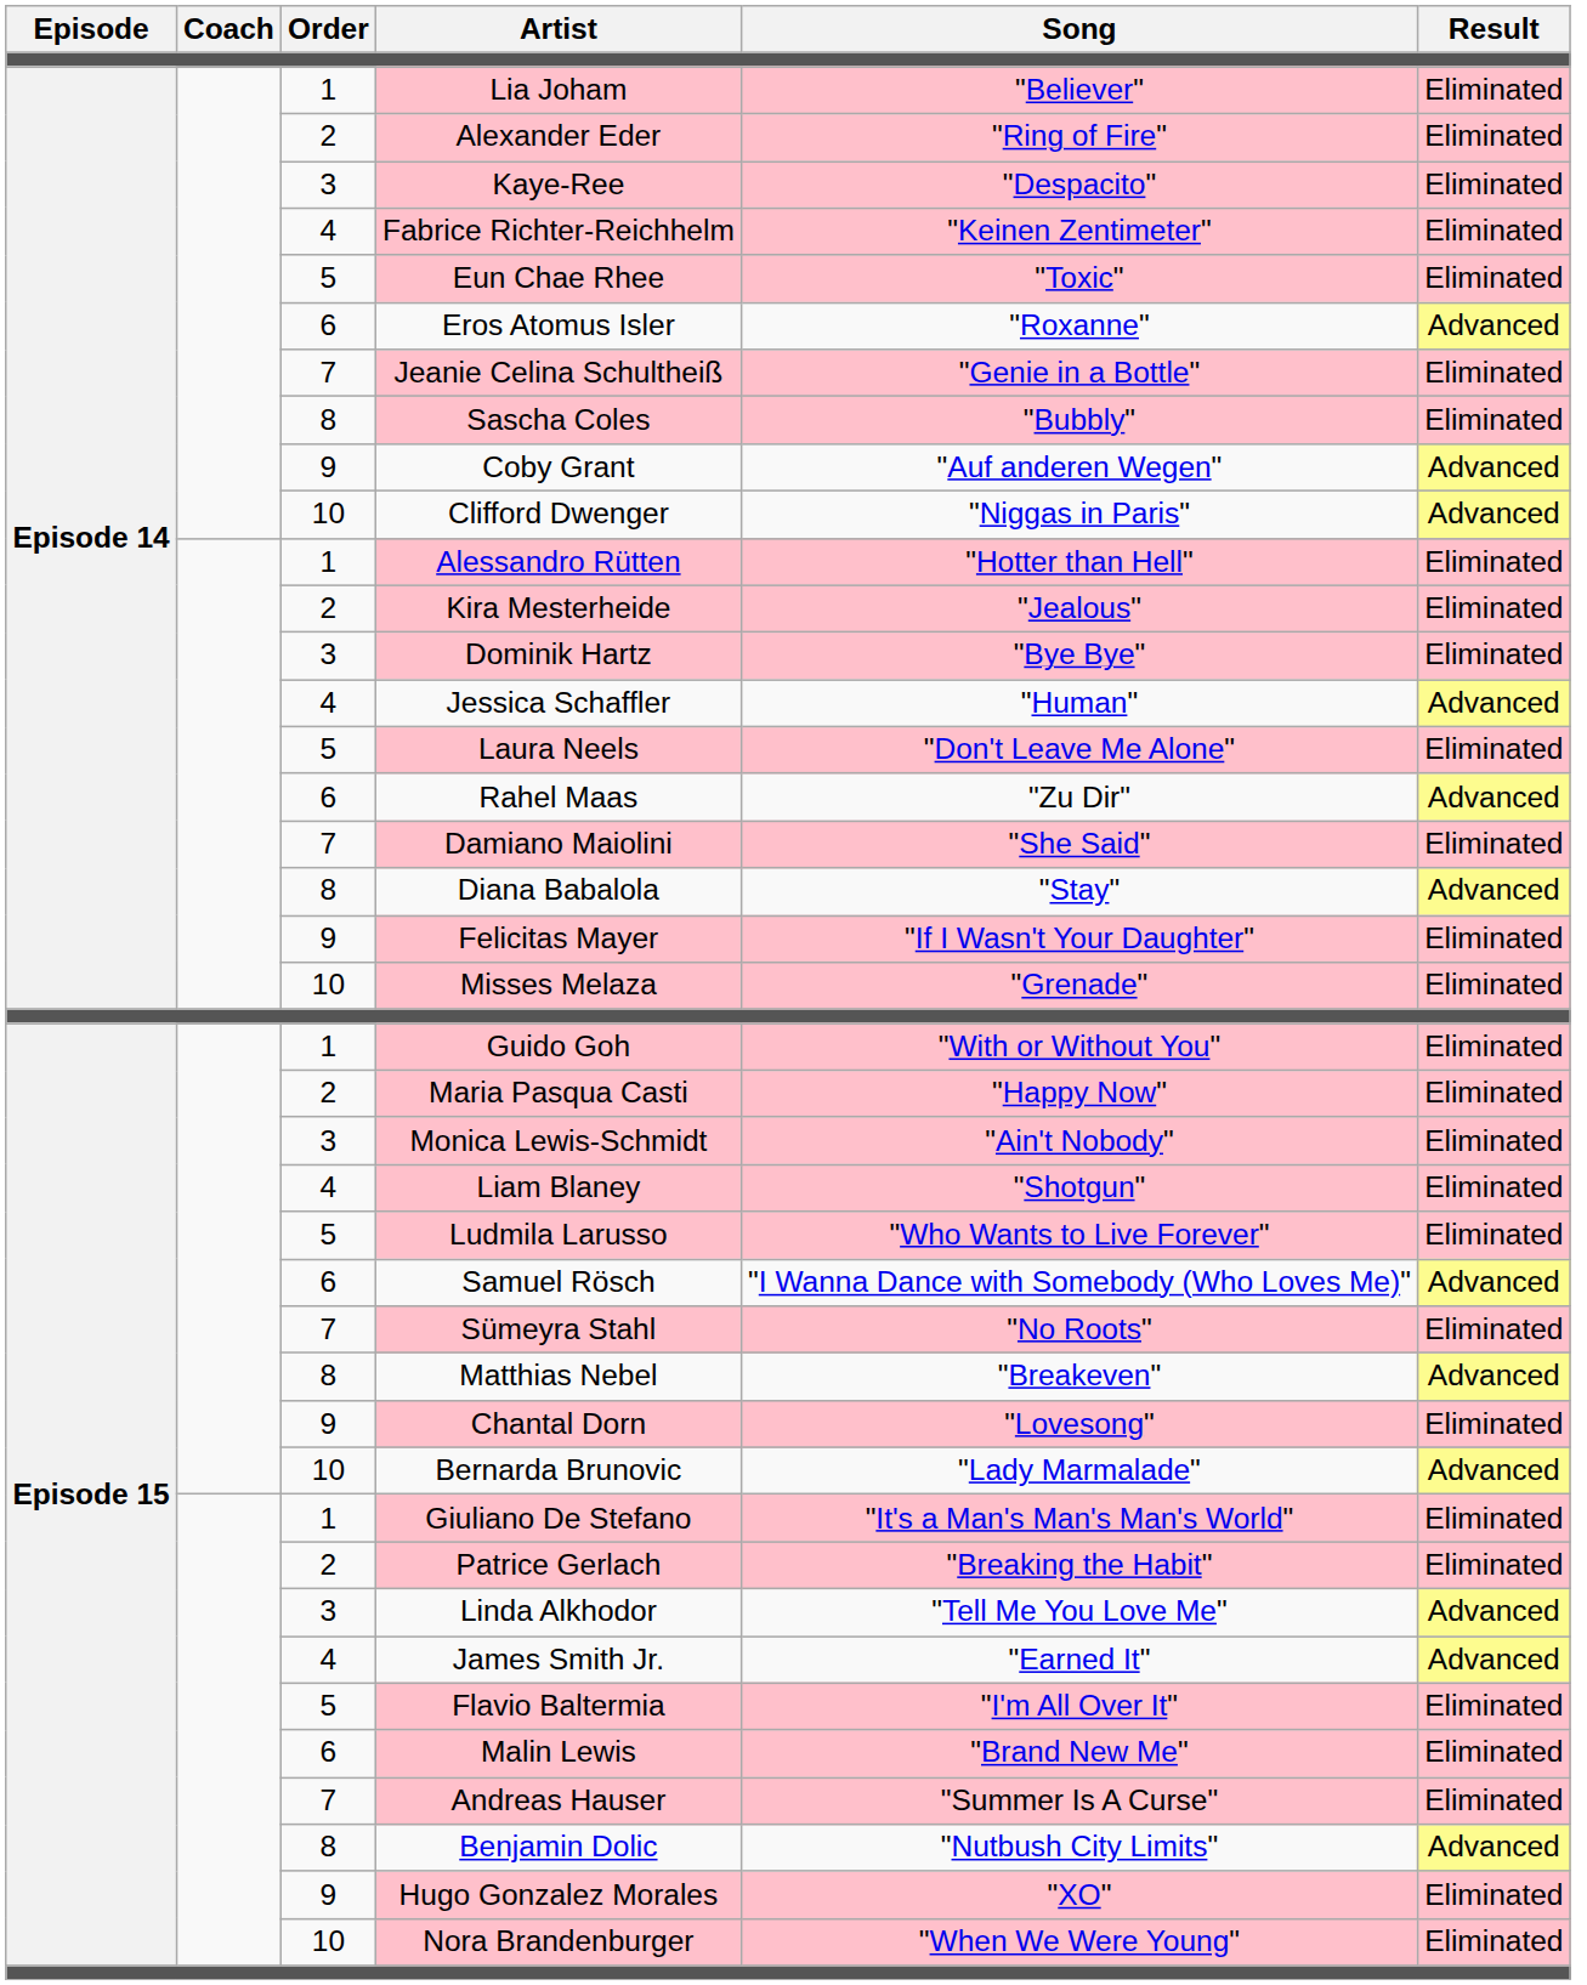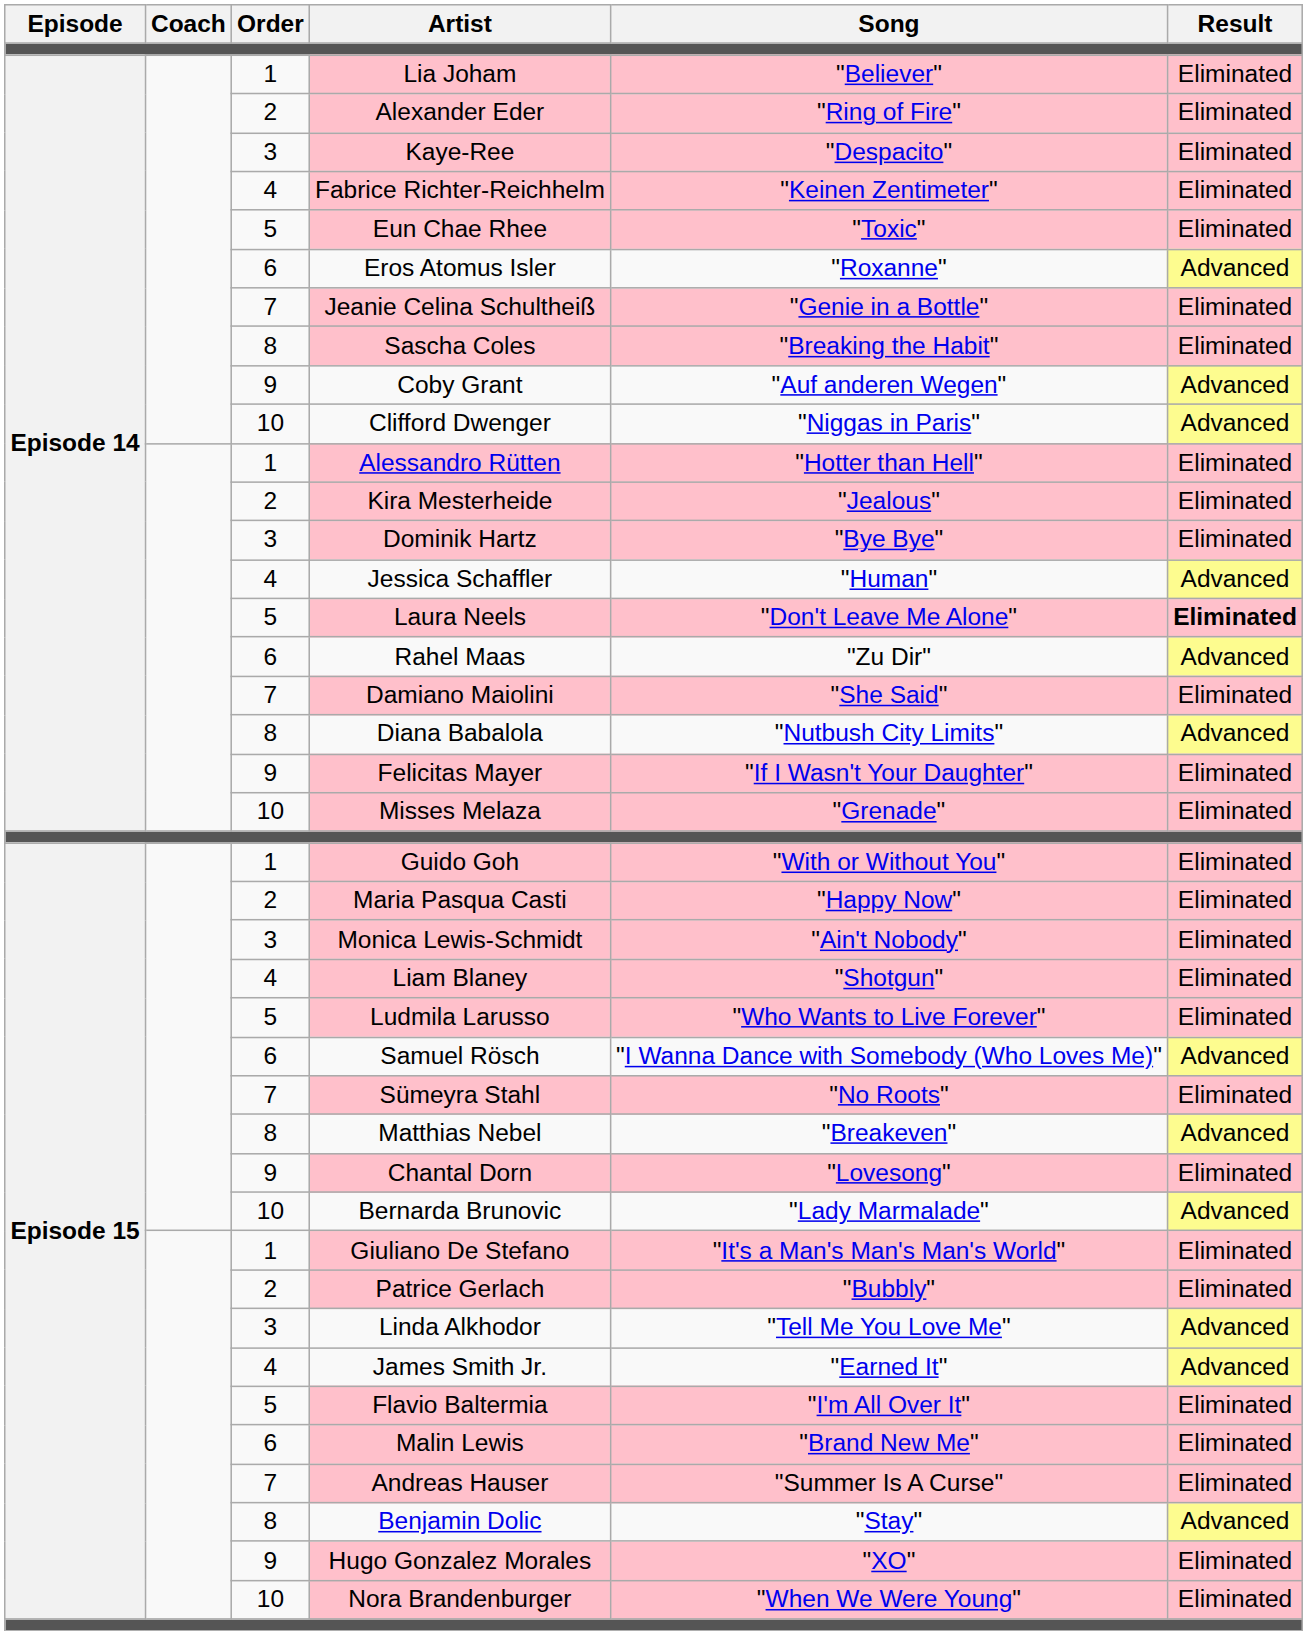Sascha Coles | Song: "Bubbly" -> "Breaking the Habit"
Laura Neels | Result: normal -> bold
Diana Babalola | Song: "Stay" -> "Nutbush City Limits"
Patrice Gerlach | Song: "Breaking the Habit" -> "Bubbly"
Benjamin Dolic | Song: "Nutbush City Limits" -> "Stay"
